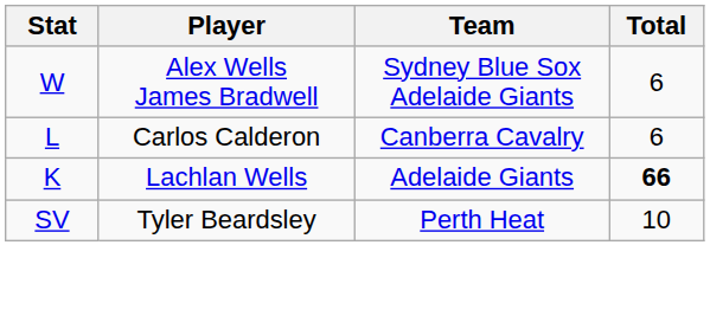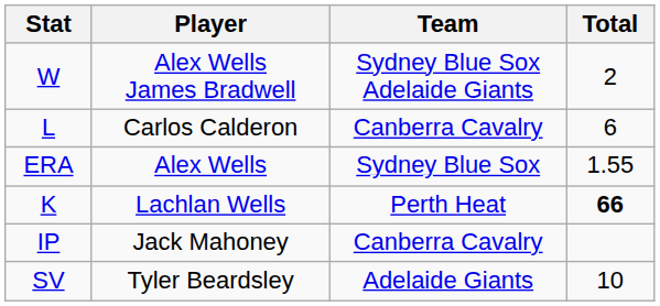W | Total: 6 -> 2
+ row: ERA | Alex Wells | Sydney Blue Sox | 1.55
K | Team: Adelaide Giants -> Perth Heat
+ row: IP | Jack Mahoney | Canberra Cavalry
SV | Team: Perth Heat -> Adelaide Giants
